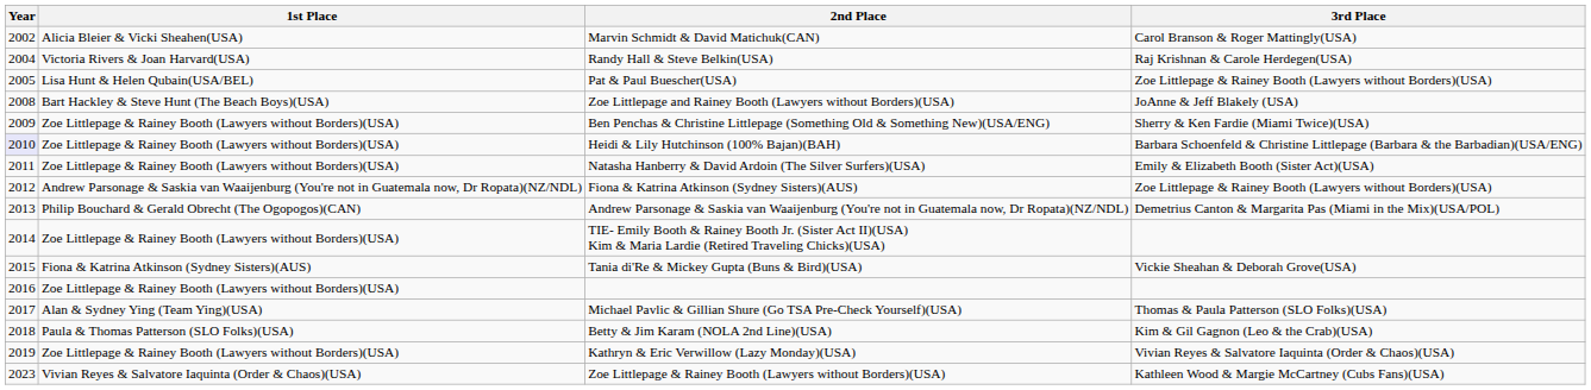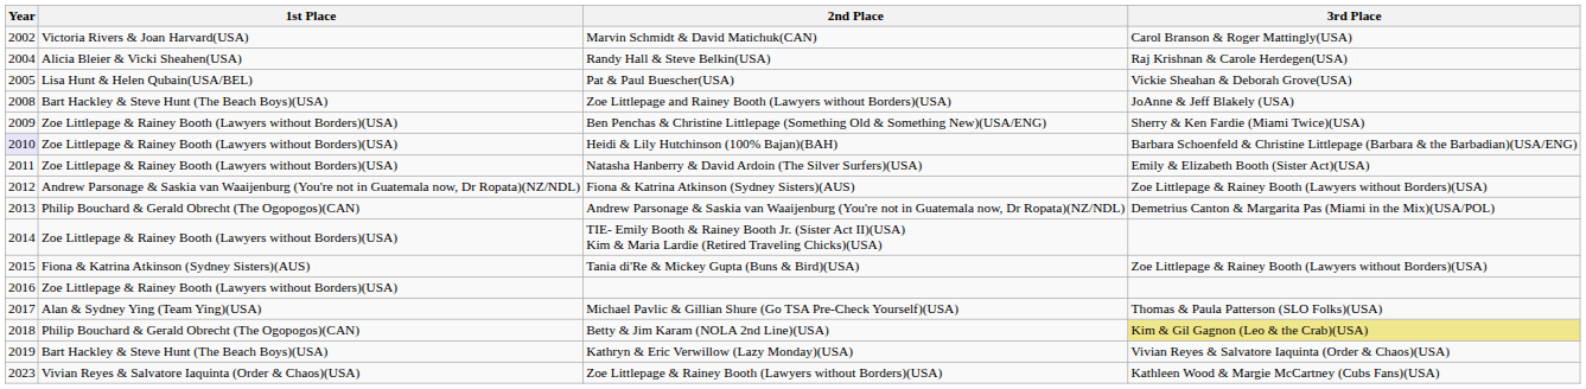Marvin Schmidt & David Matichuk(CAN) | 1st Place: Alicia Bleier & Vicki Sheahen(USA) -> Victoria Rivers & Joan Harvard(USA)
Randy Hall & Steve Belkin(USA) | 1st Place: Victoria Rivers & Joan Harvard(USA) -> Alicia Bleier & Vicki Sheahen(USA)
Pat & Paul Buescher(USA) | 3rd Place: Zoe Littlepage & Rainey Booth (Lawyers without Borders)(USA) -> Vickie Sheahan & Deborah Grove(USA)
Tania di'Re & Mickey Gupta (Buns & Bird)(USA) | 3rd Place: Vickie Sheahan & Deborah Grove(USA) -> Zoe Littlepage & Rainey Booth (Lawyers without Borders)(USA)
Betty & Jim Karam (NOLA 2nd Line)(USA) | 1st Place: Paula & Thomas Patterson (SLO Folks)(USA) -> Philip Bouchard & Gerald Obrecht (The Ogopogos)(CAN)
Betty & Jim Karam (NOLA 2nd Line)(USA) | 3rd Place: no background -> khaki background
Kathryn & Eric Verwillow (Lazy Monday)(USA) | 1st Place: Zoe Littlepage & Rainey Booth (Lawyers without Borders)(USA) -> Bart Hackley & Steve Hunt (The Beach Boys)(USA)
